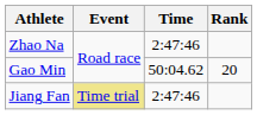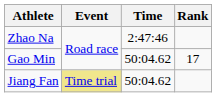Gao Min | Rank: 20 -> 17
Jiang Fan | Time: 2:47:46 -> 50:04.62
